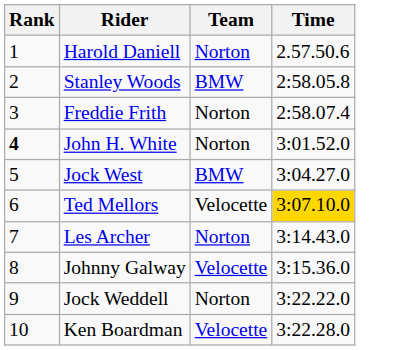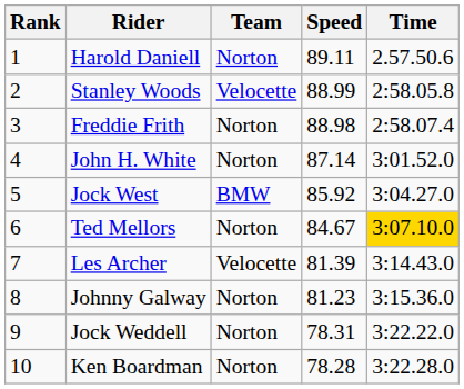+ column: Speed | 89.11 | 88.99 | 88.98 | 87.14 | 85.92 | 84.67 | 81.39 | 81.23 | 78.31 | 78.28
Stanley Woods | Team: BMW -> Velocette
John H. White | Rank: bold -> normal
Ted Mellors | Team: Velocette -> Norton
Les Archer | Team: Norton -> Velocette
Johnny Galway | Team: Velocette -> Norton
Ken Boardman | Team: Velocette -> Norton
